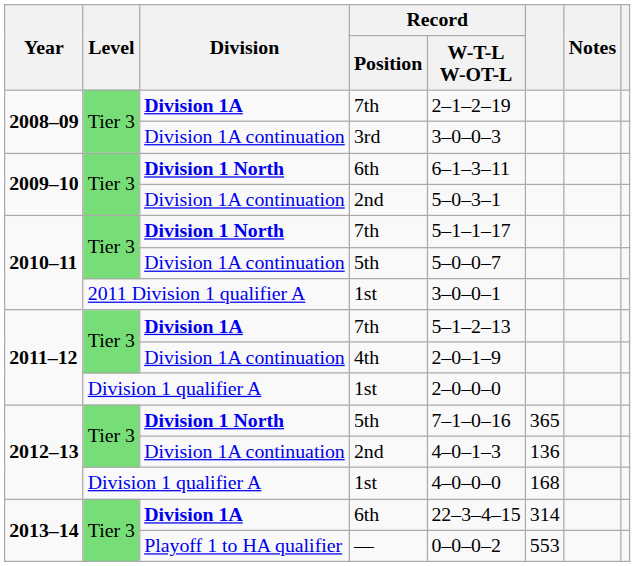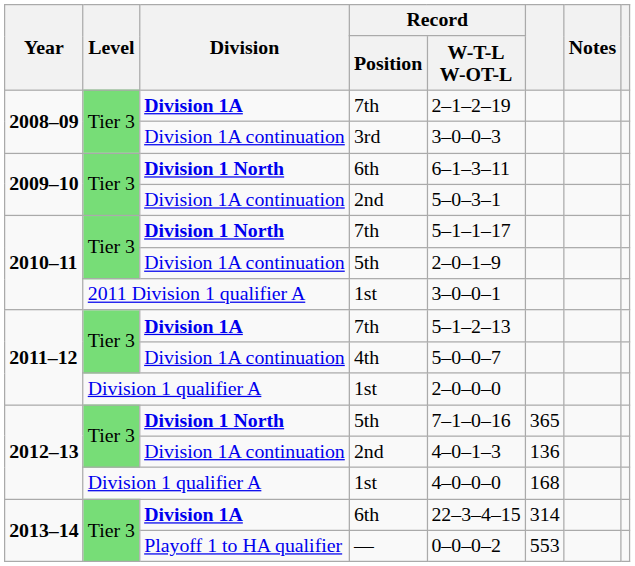2010–11 / 5th | Record / W-T-L W-OT-L: 5–0–0–7 -> 2–0–1–9
4th | Record / W-T-L W-OT-L: 2–0–1–9 -> 5–0–0–7
